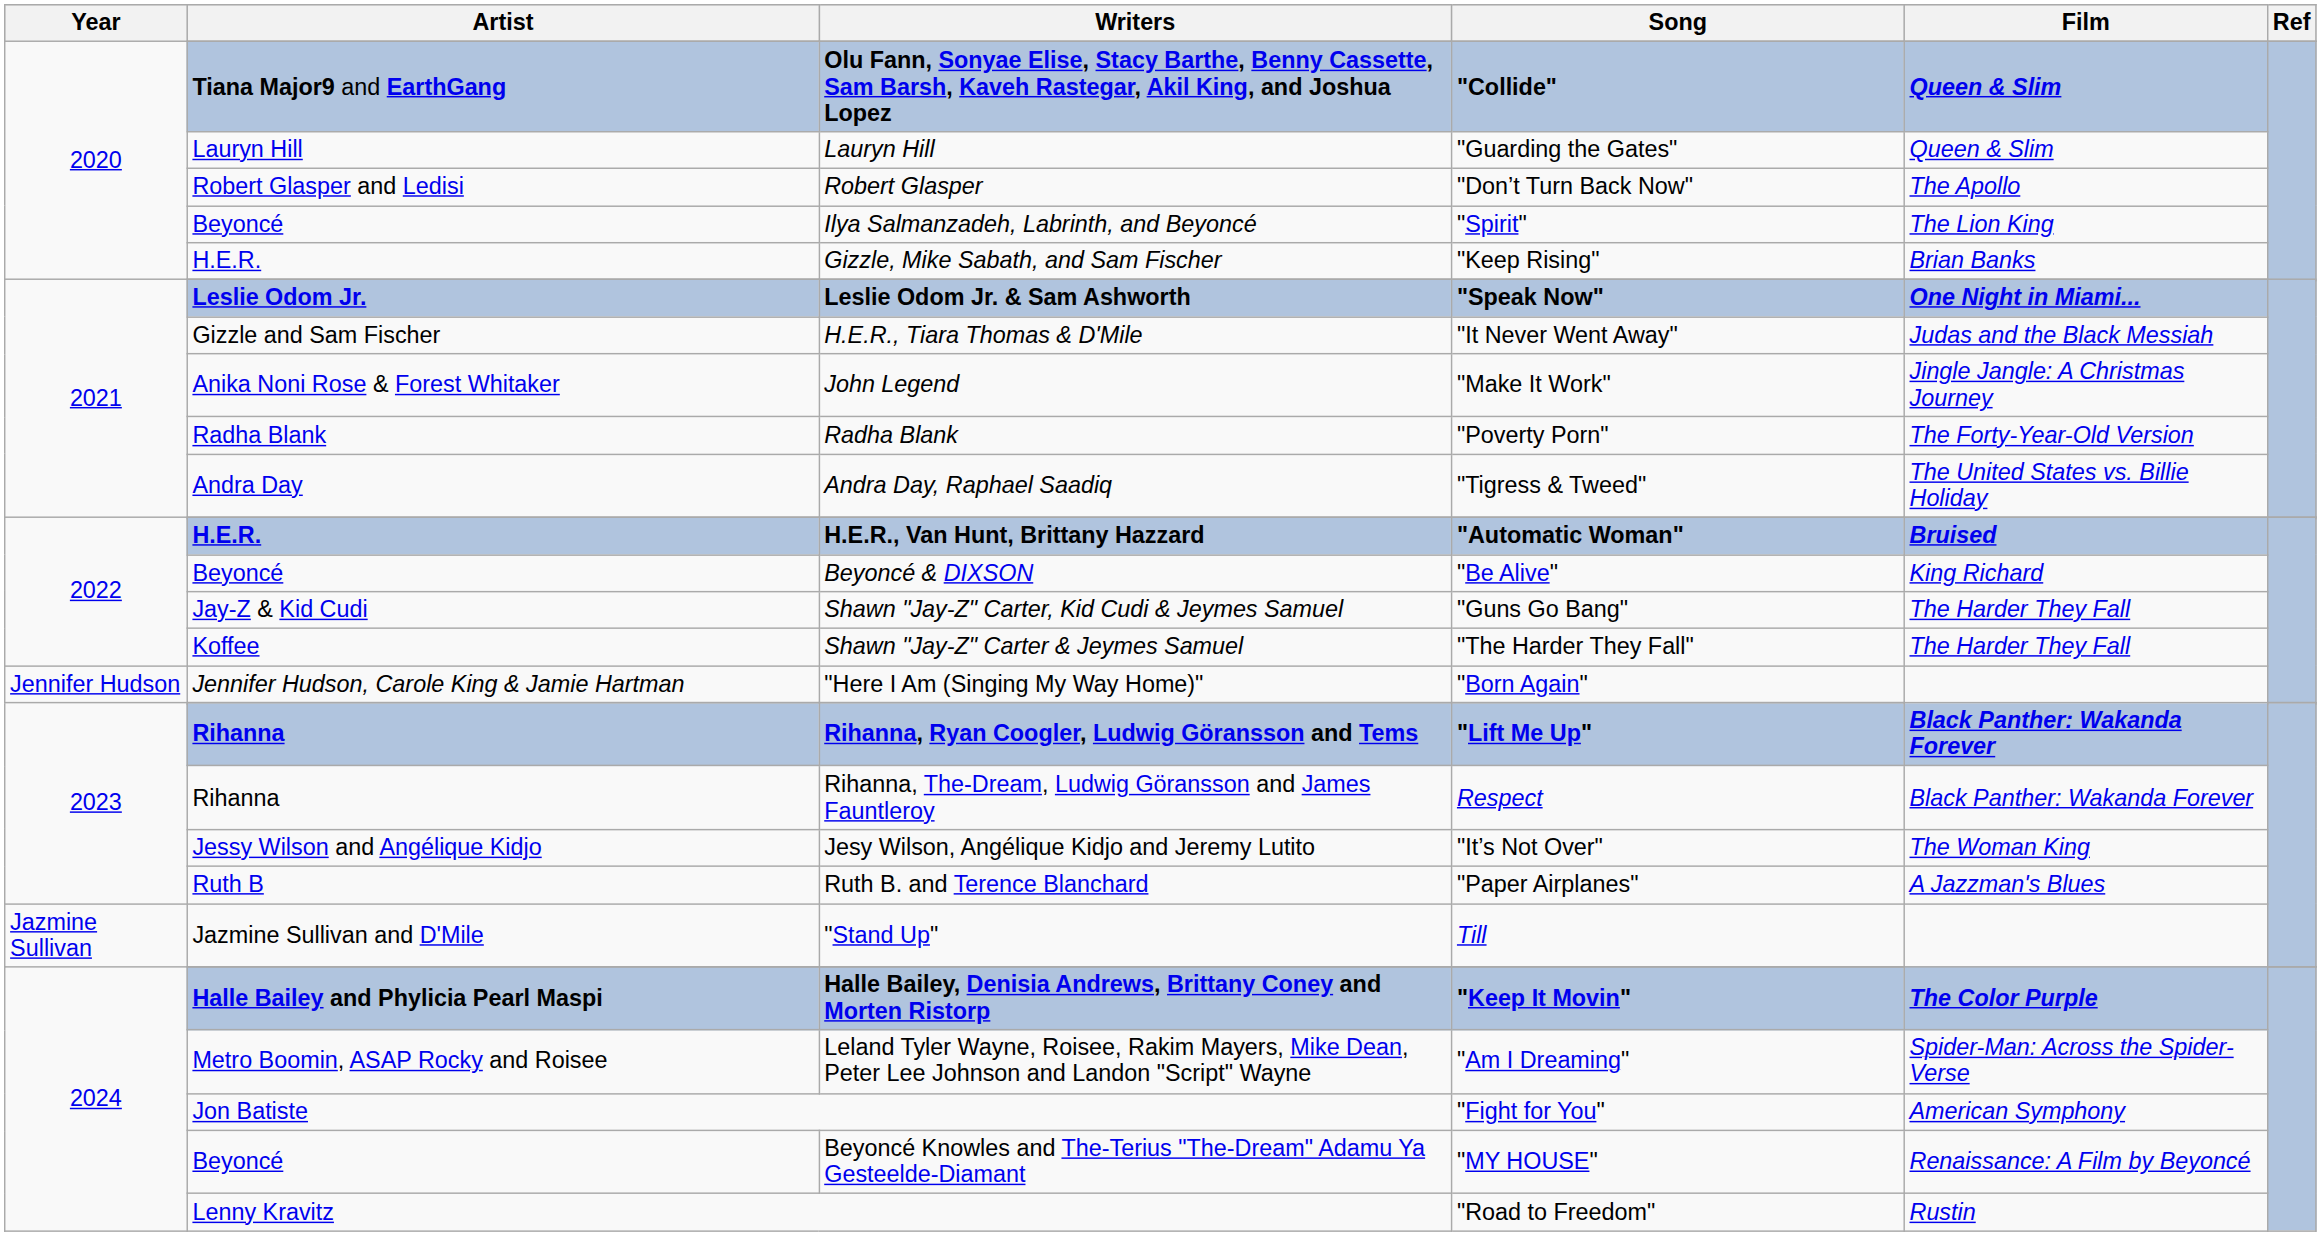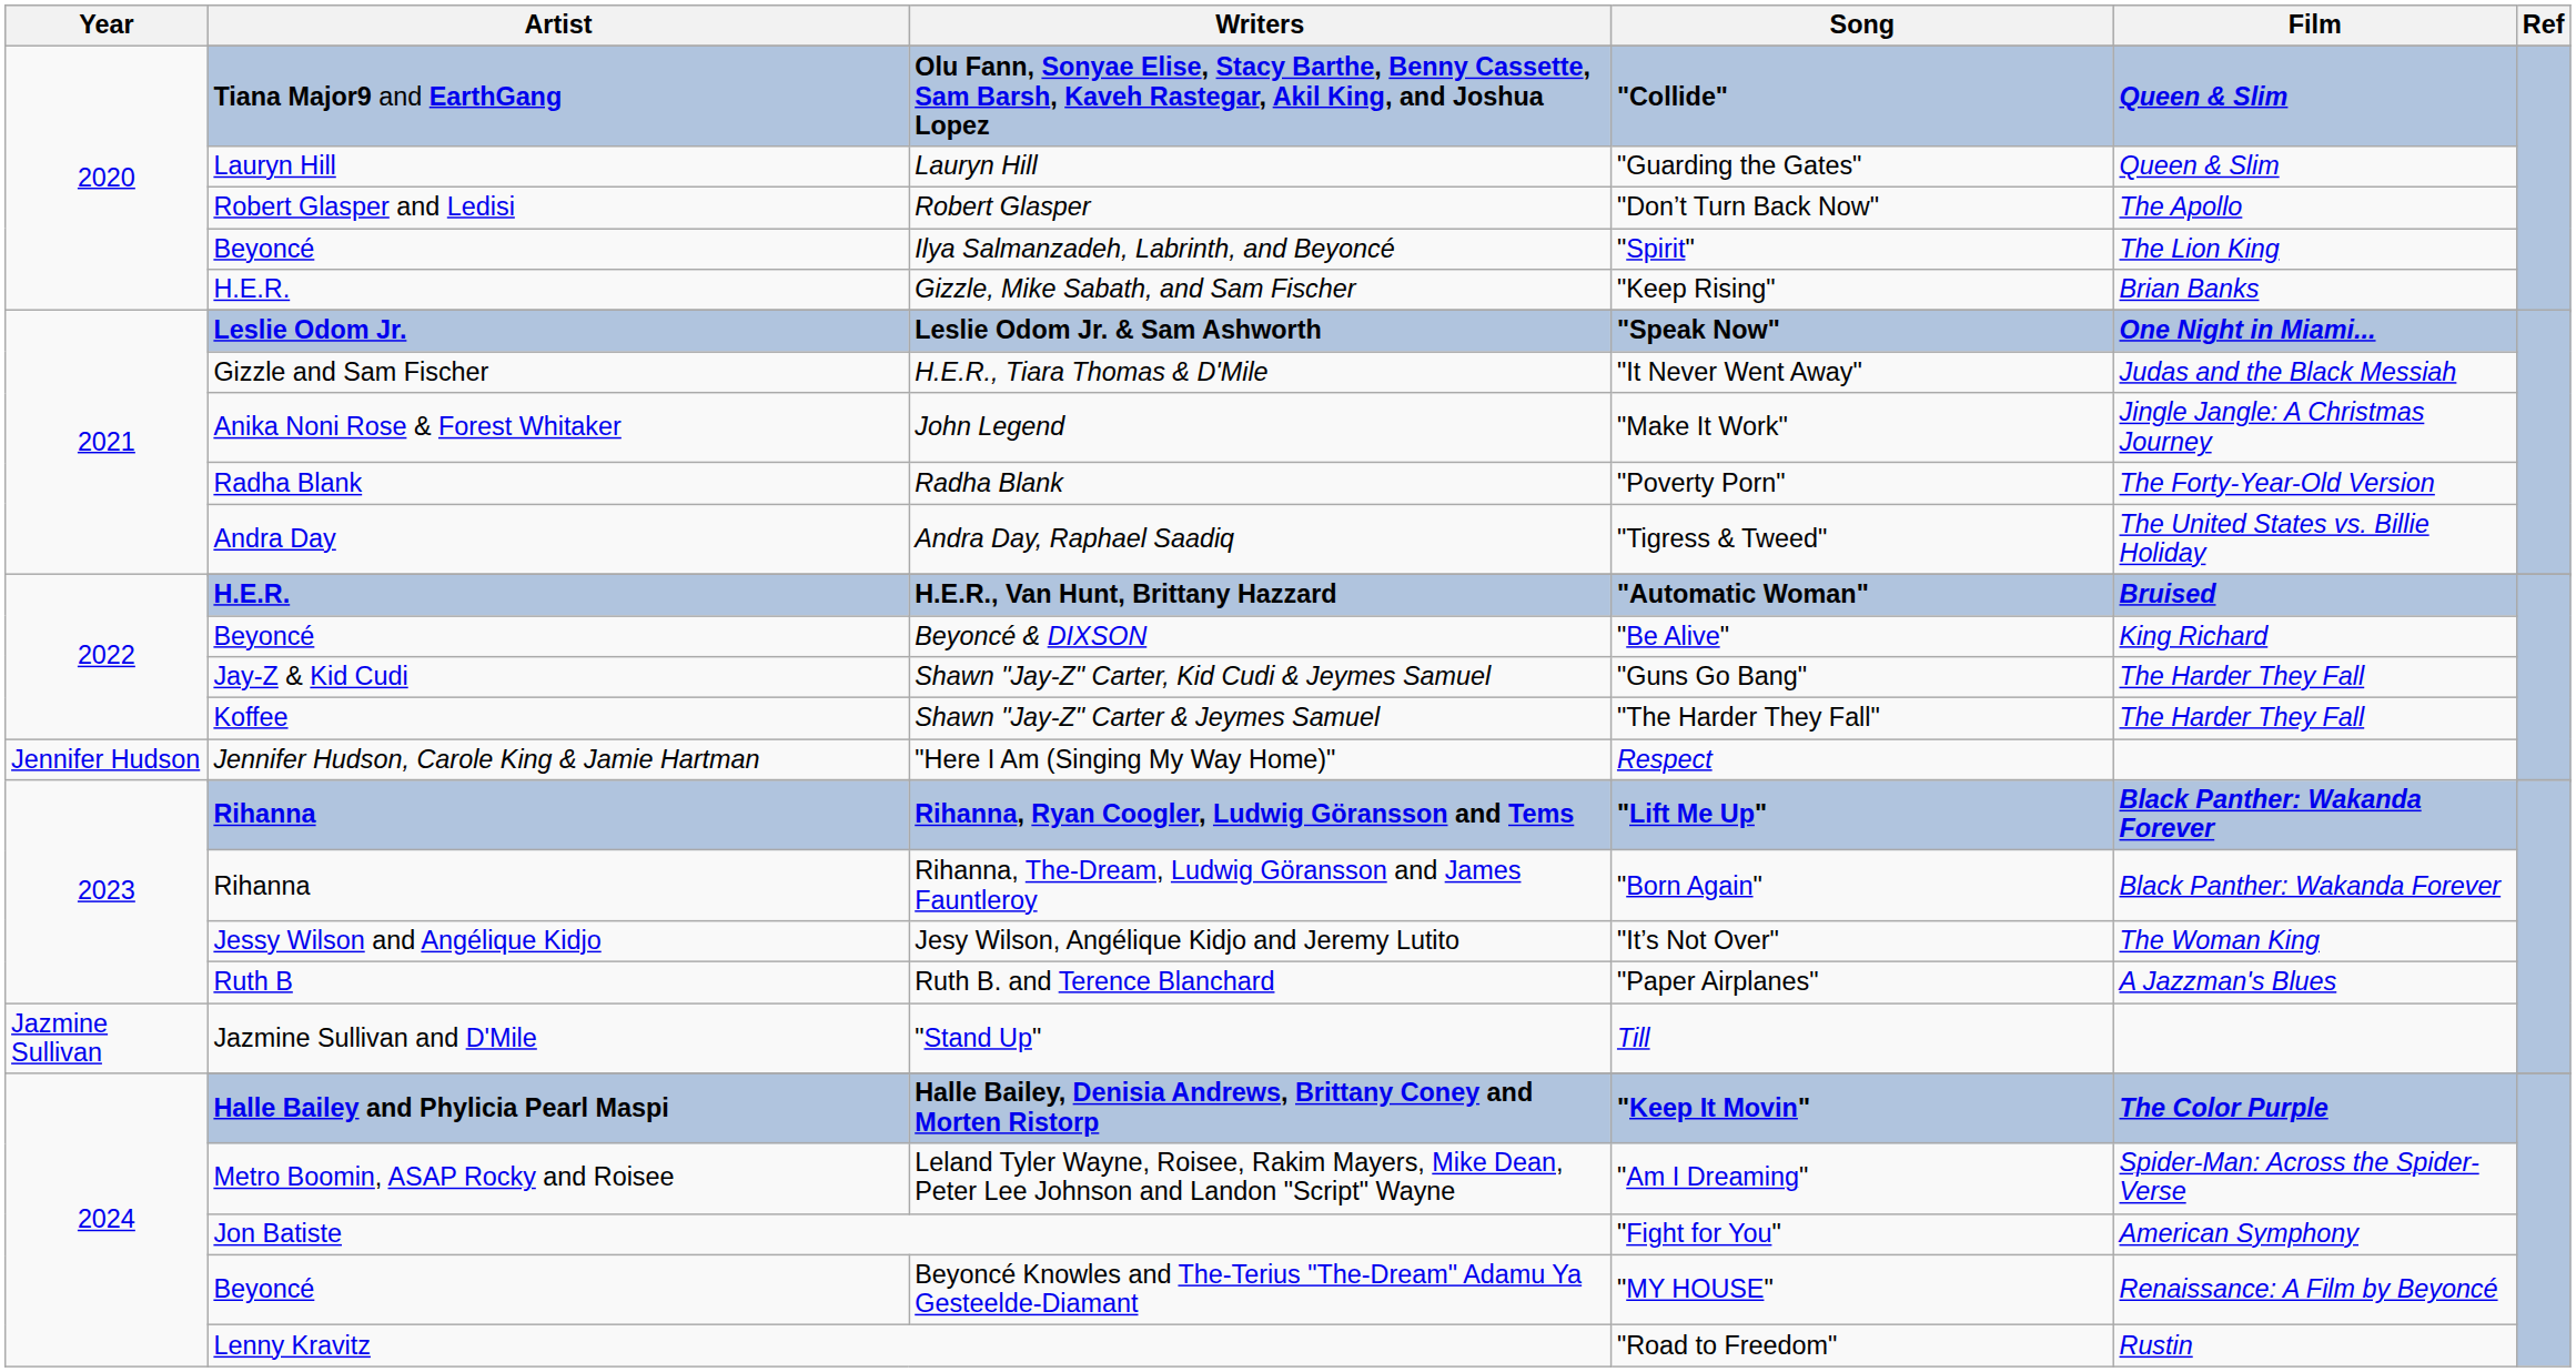"Here I Am (Singing My Way Home)" | Song: "Born Again" -> Respect
Rihanna, The-Dream, Ludwig Göransson and James Fauntleroy | Song: Respect -> "Born Again"
